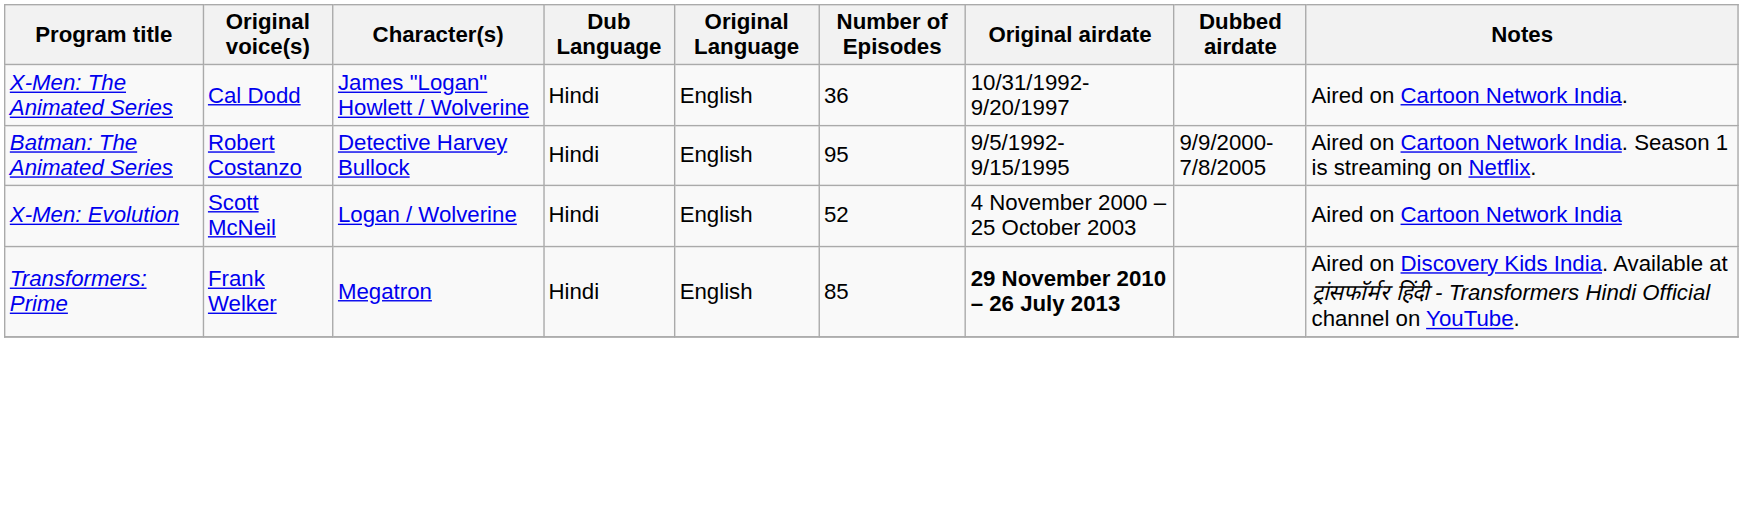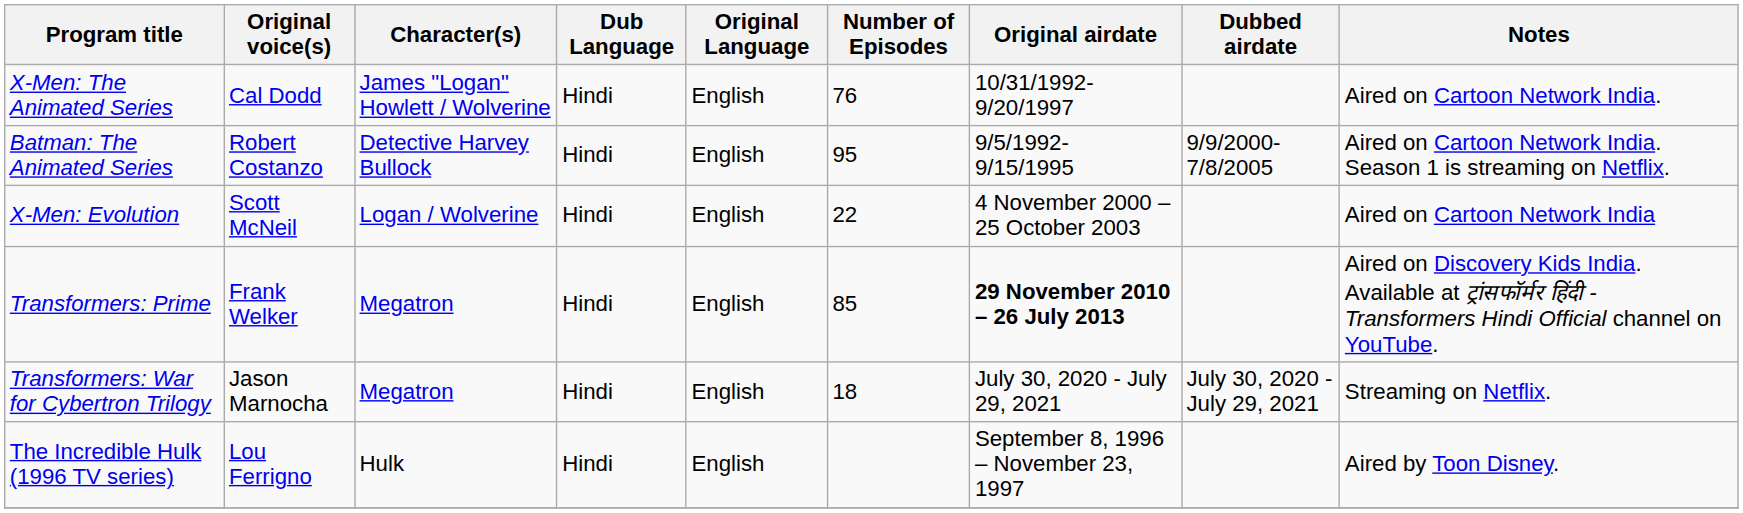X-Men: The Animated Series | Number of Episodes: 36 -> 76
X-Men: Evolution | Number of Episodes: 52 -> 22
+ row: Transformers: War for Cybertron Trilogy | Jason Marnocha | Megatron | Hindi | English | 18 | July 30, 2020 - July 29, 2021 | July 30, 2020 - July 29, 2021 | Streaming on Netflix.
+ row: The Incredible Hulk (1996 TV series) | Lou Ferrigno | Hulk | Hindi | English | September 8, 1996 – November 23, 1997 | Aired by Toon Disney.
